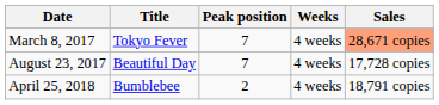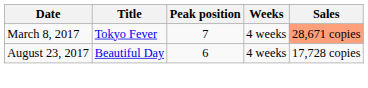August 23, 2017 | Peak position: 7 -> 6
- row: April 25, 2018 | Bumblebee | 2 | 4 weeks | 18,791 copies
